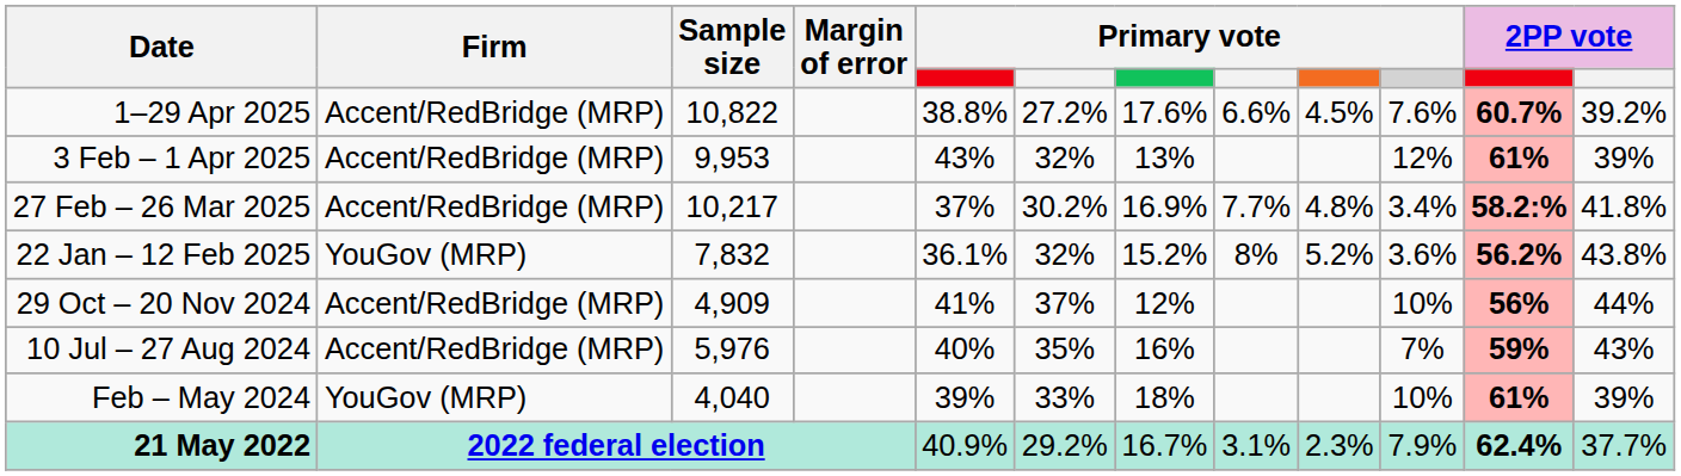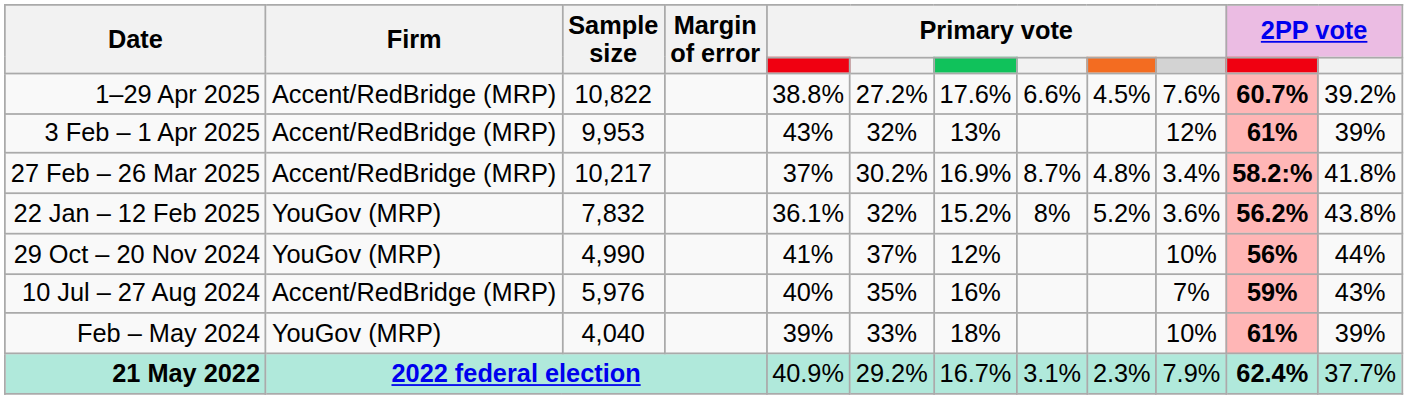27 Feb – 26 Mar 2025 | column 8: 7.7% -> 8.7%
29 Oct – 20 Nov 2024 | Firm: Accent/RedBridge (MRP) -> YouGov (MRP)
29 Oct – 20 Nov 2024 | Sample size: 4,909 -> 4,990
